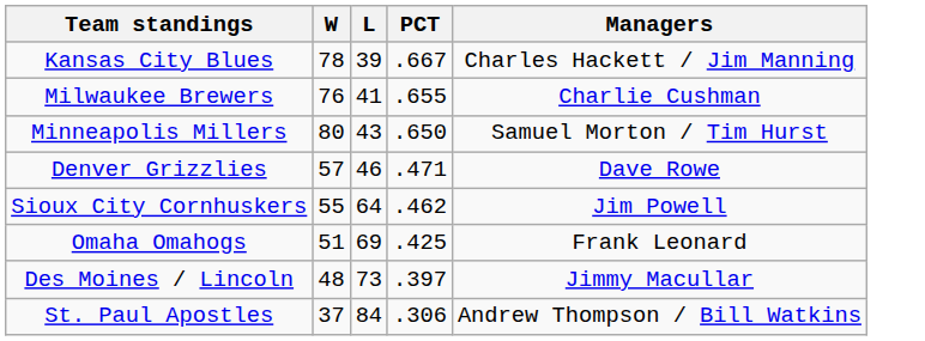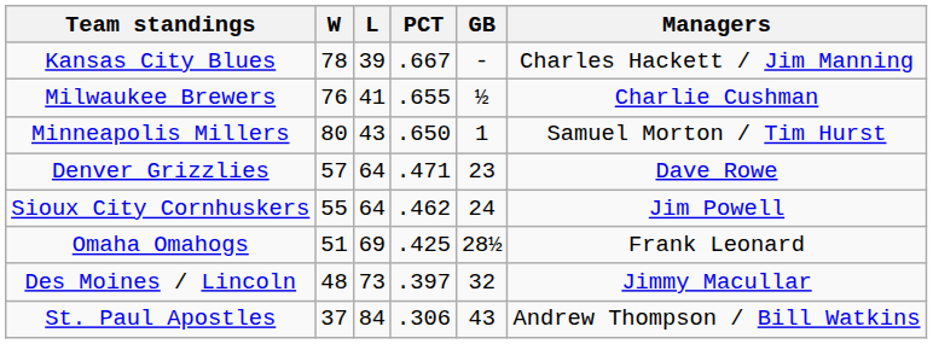+ column: GB | - | ½ | 1 | 23 | 24 | 28½ | 32 | 43
Denver Grizzlies | L: 46 -> 64
